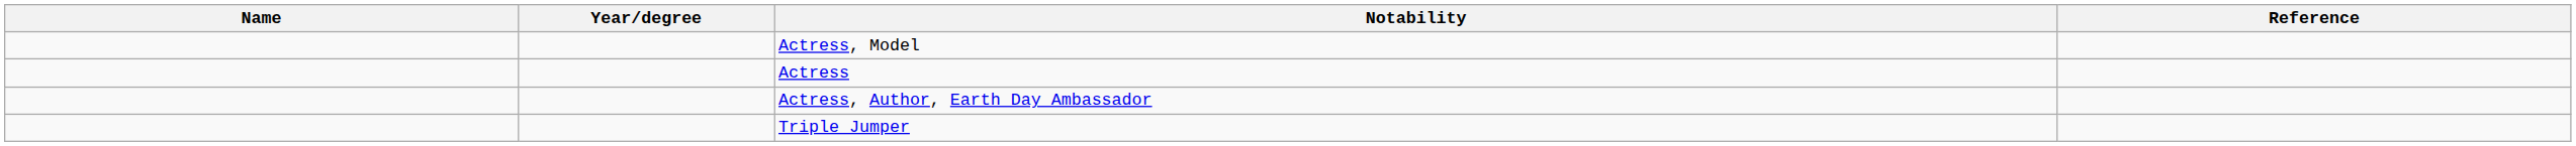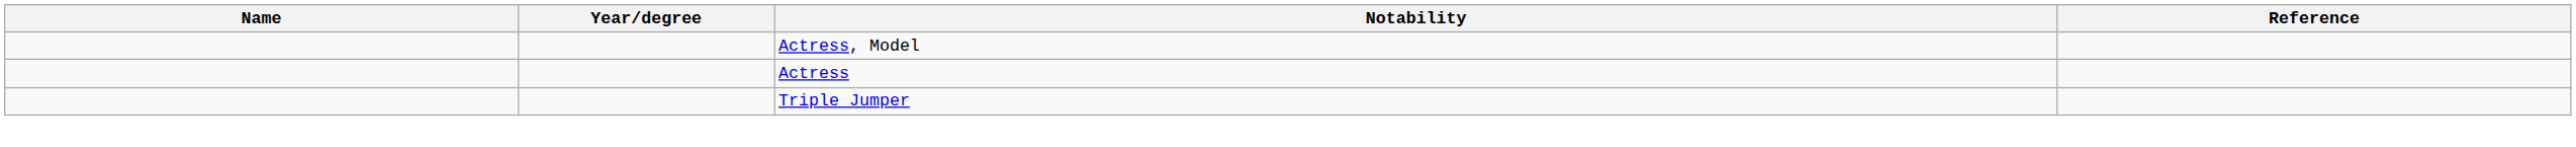- row: Actress, Author, Earth Day Ambassador
